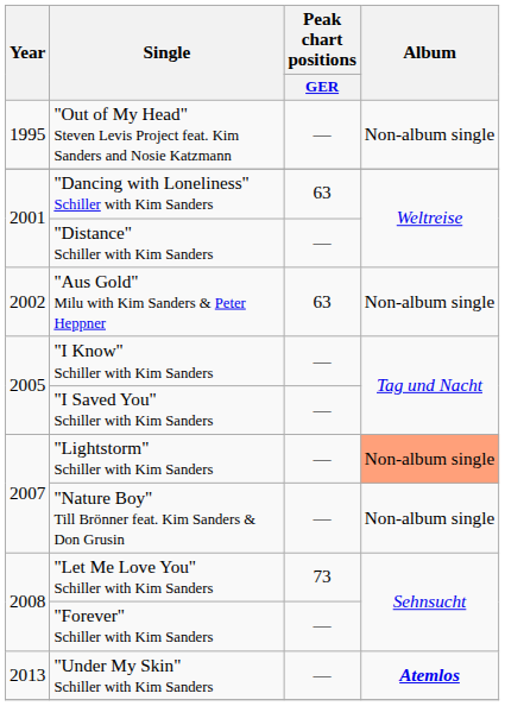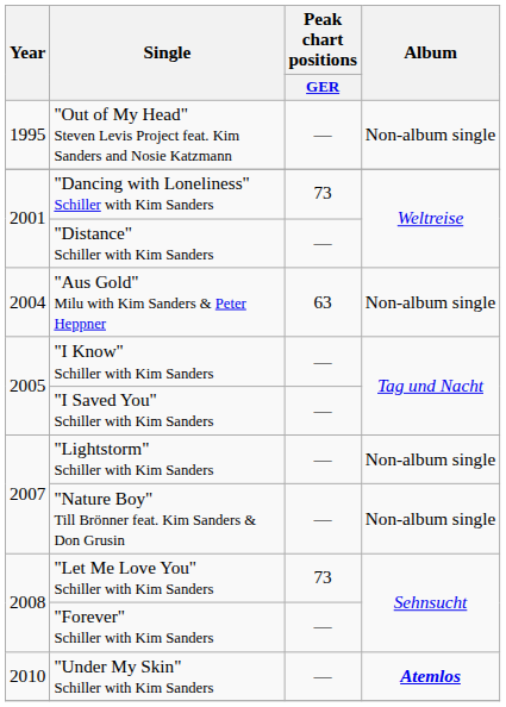"Dancing with Loneliness" Schiller with Kim Sanders | Peak chart positions / GER: 63 -> 73
"Aus Gold" Milu with Kim Sanders & Peter Heppner | Year: 2002 -> 2004
"Lightstorm" Schiller with Kim Sanders | Album: lightsalmon background -> no background
"Under My Skin" Schiller with Kim Sanders | Year: 2013 -> 2010
